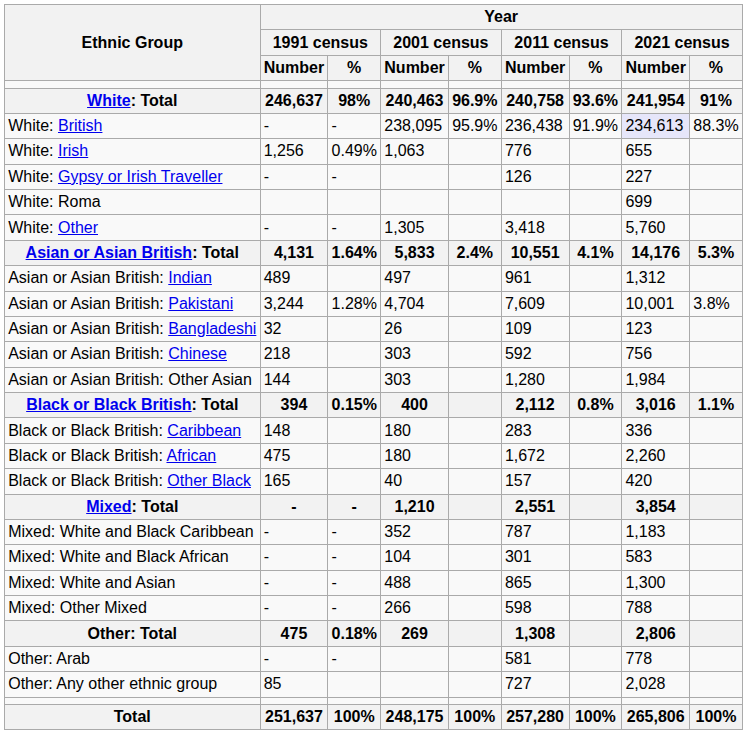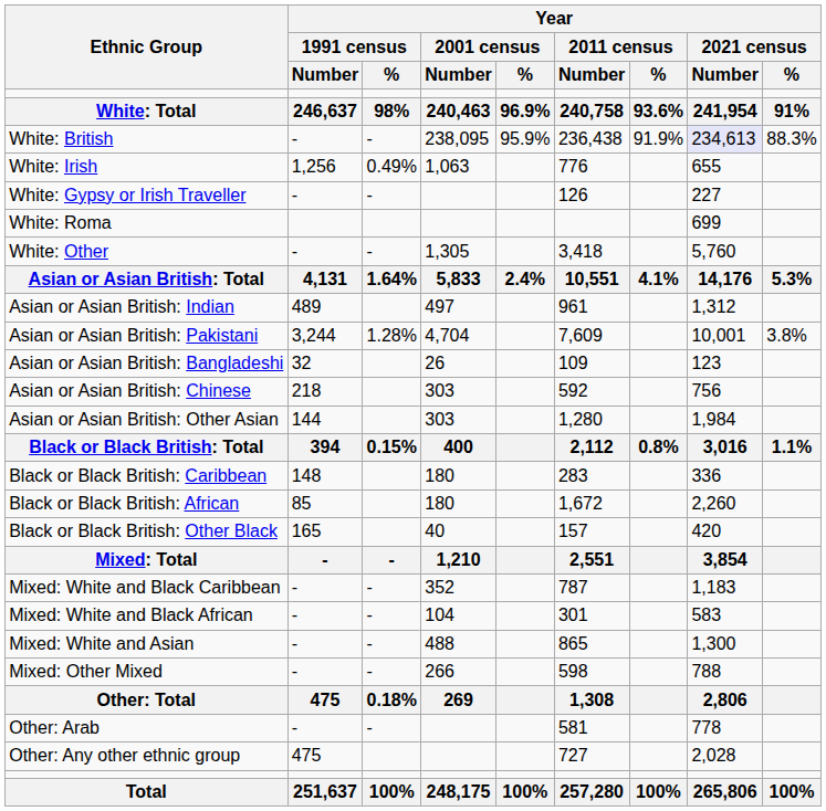Black or Black British: African | Year / 1991 census / Number: 475 -> 85
Other: Any other ethnic group | Year / 1991 census / Number: 85 -> 475
